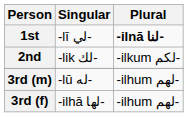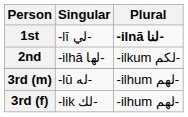2nd | Singular: -lik لك- -> -ilhā لها-
3rd (f) | Singular: -ilhā لها- -> -lik لك-
